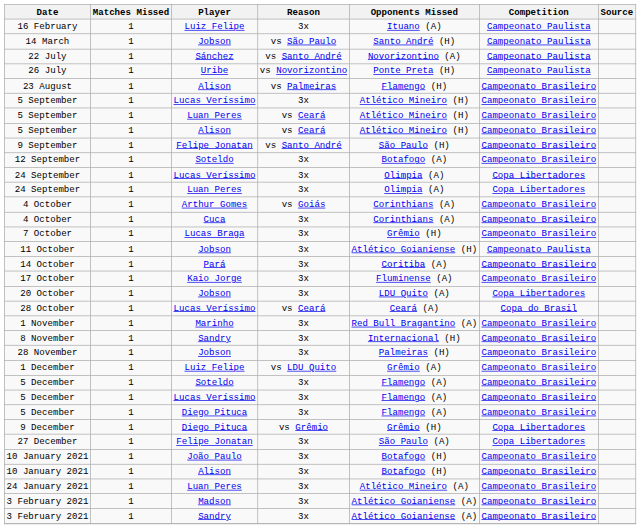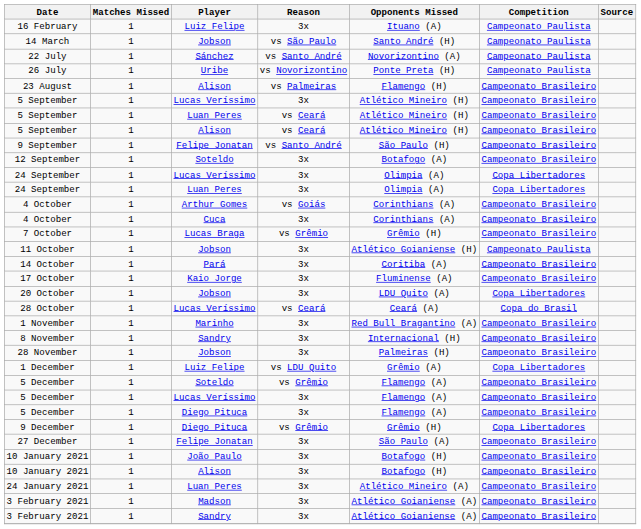7 October | Reason: 3x -> vs Grêmio
1 December | Competition: Campeonato Brasileiro -> Copa Libertadores
5 December / Soteldo | Reason: 3x -> vs Grêmio
27 December | Competition: Copa Libertadores -> Campeonato Brasileiro
